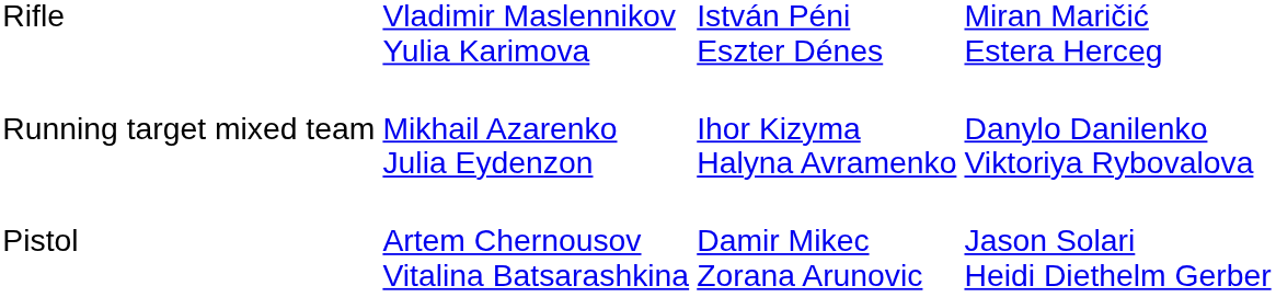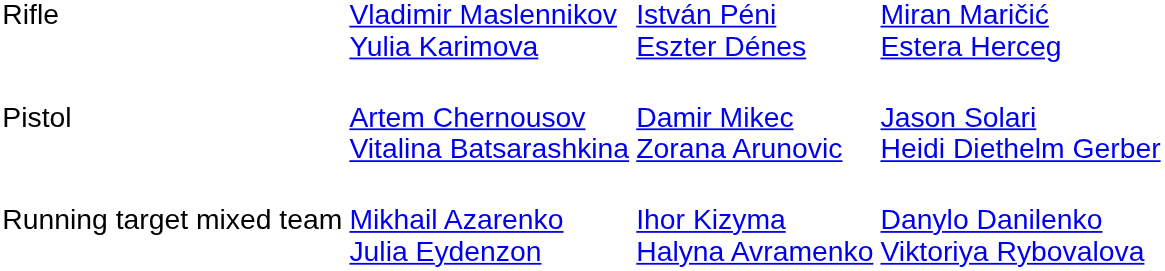rows swapped: Pistol <-> Running target mixed team
